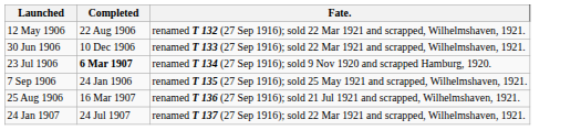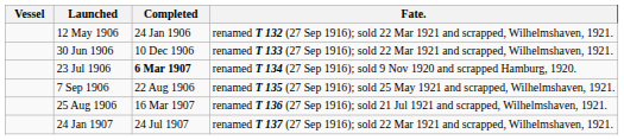+ column: Vessel
12 May 1906 | Completed: 22 Aug 1906 -> 24 Jan 1906
7 Sep 1906 | Completed: 24 Jan 1906 -> 22 Aug 1906
